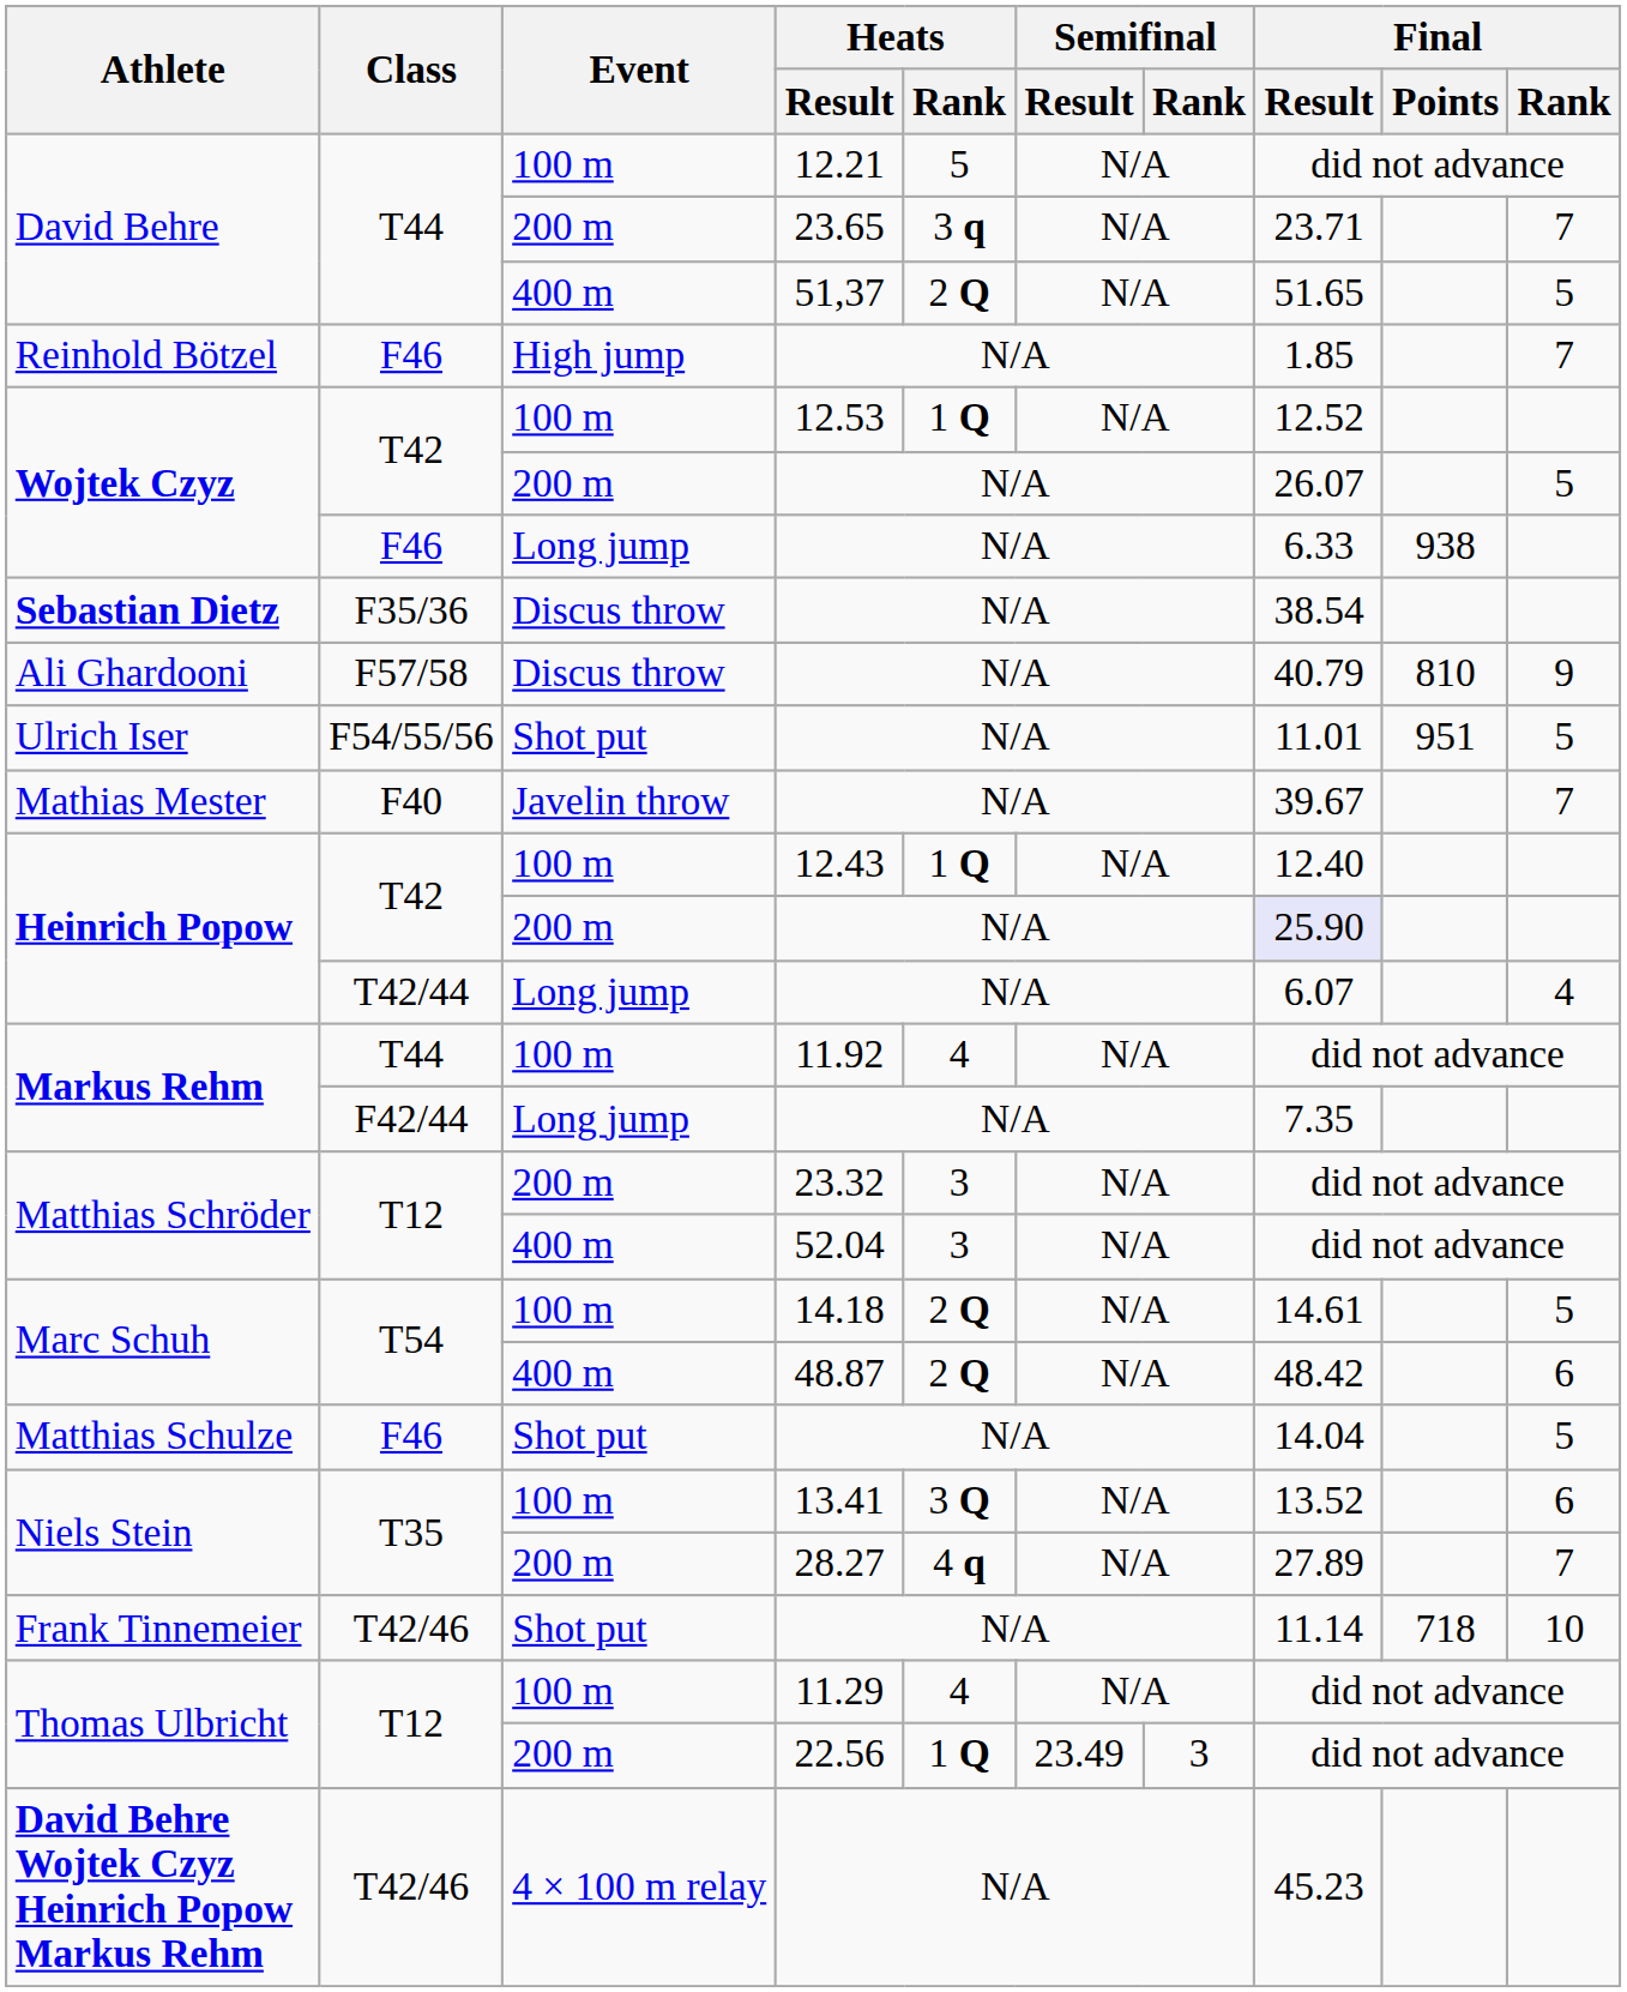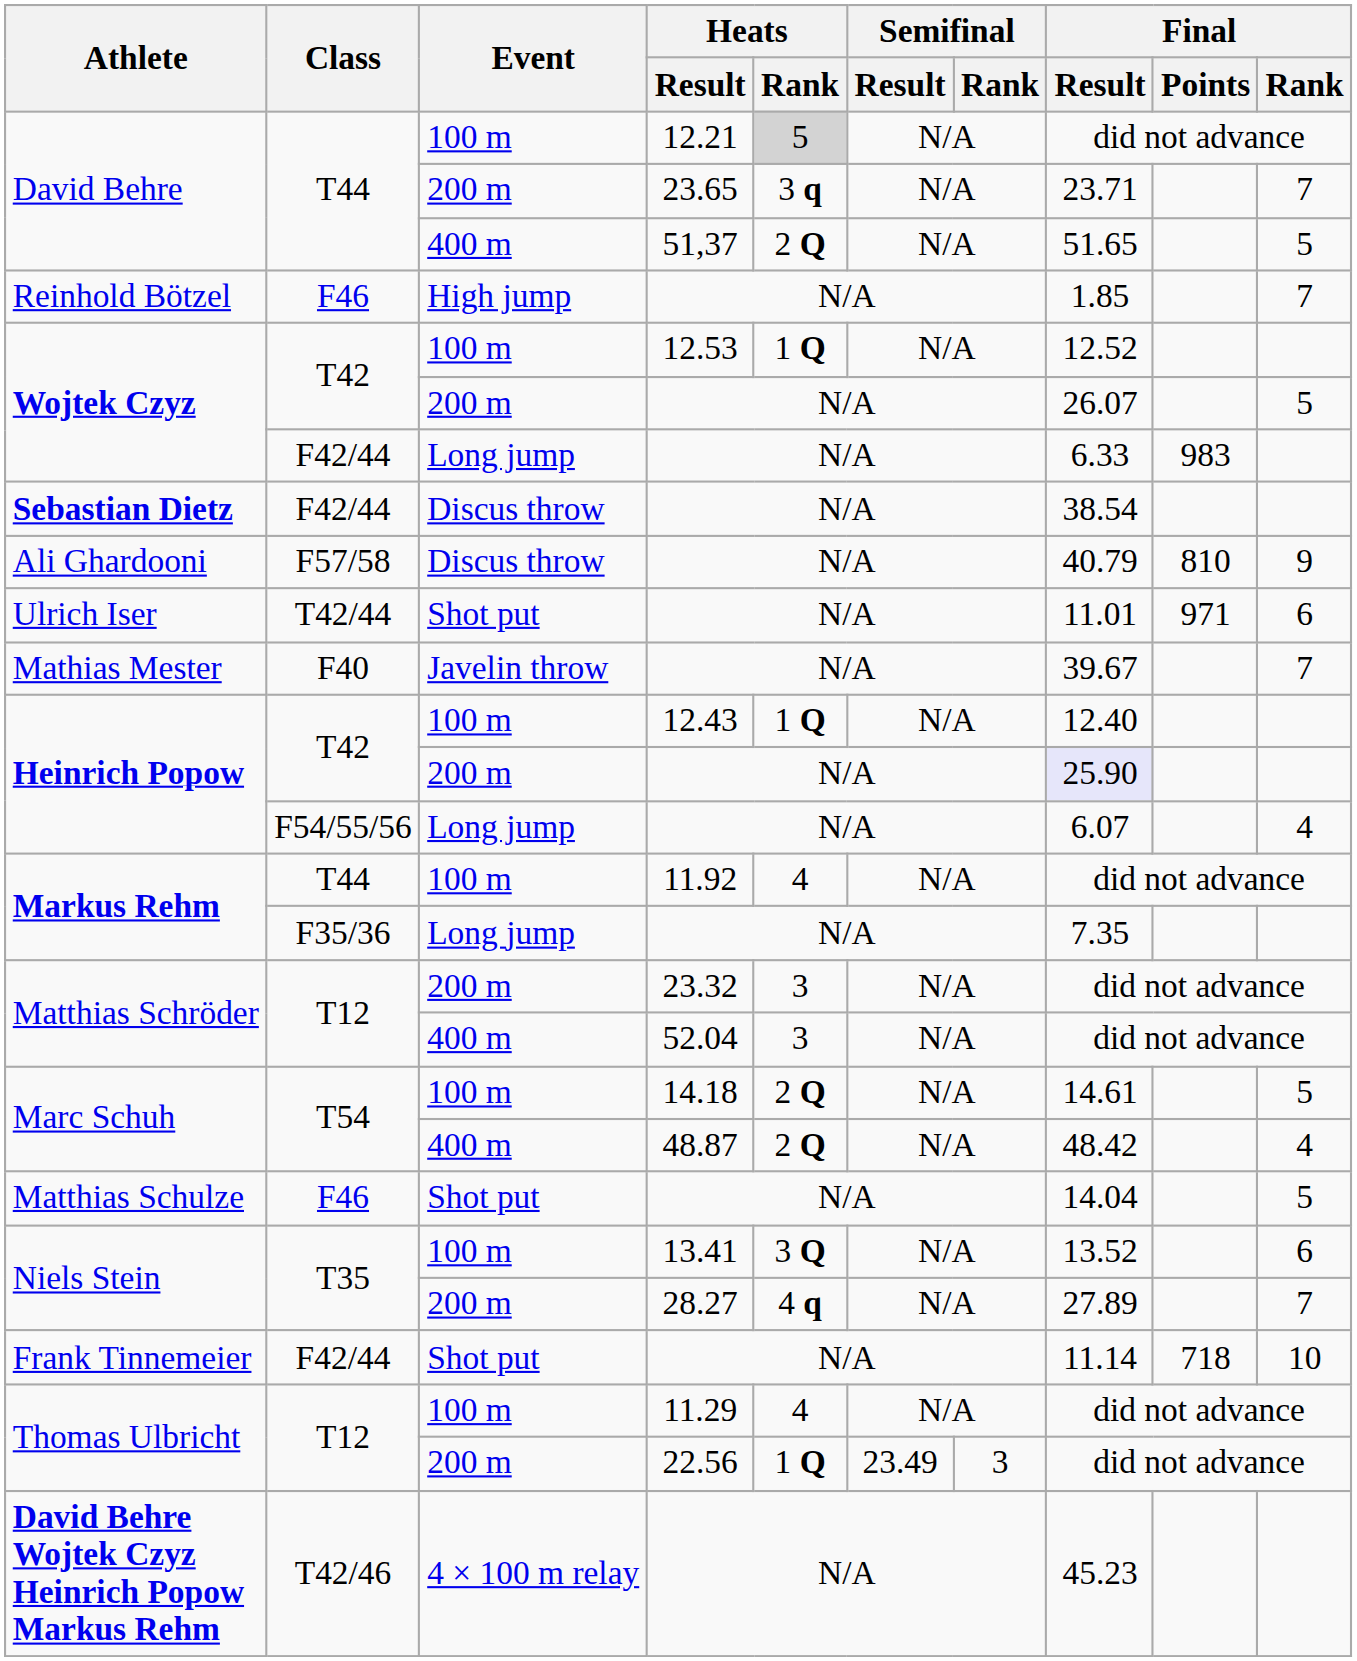David Behre / 100 m | Heats / Rank: no background -> lightgrey background
Wojtek Czyz / Long jump | Class: F46 -> F42/44
Wojtek Czyz / Long jump | Final / Points: 938 -> 983
Sebastian Dietz | Class: F35/36 -> F42/44
Ulrich Iser | Class: F54/55/56 -> T42/44
Ulrich Iser | Final / Points: 951 -> 971
Ulrich Iser | Final / Rank: 5 -> 6
Heinrich Popow / Long jump | Class: T42/44 -> F54/55/56
Markus Rehm / Long jump | Class: F42/44 -> F35/36
Marc Schuh / 400 m | Final / Rank: 6 -> 4
Frank Tinnemeier | Class: T42/46 -> F42/44
